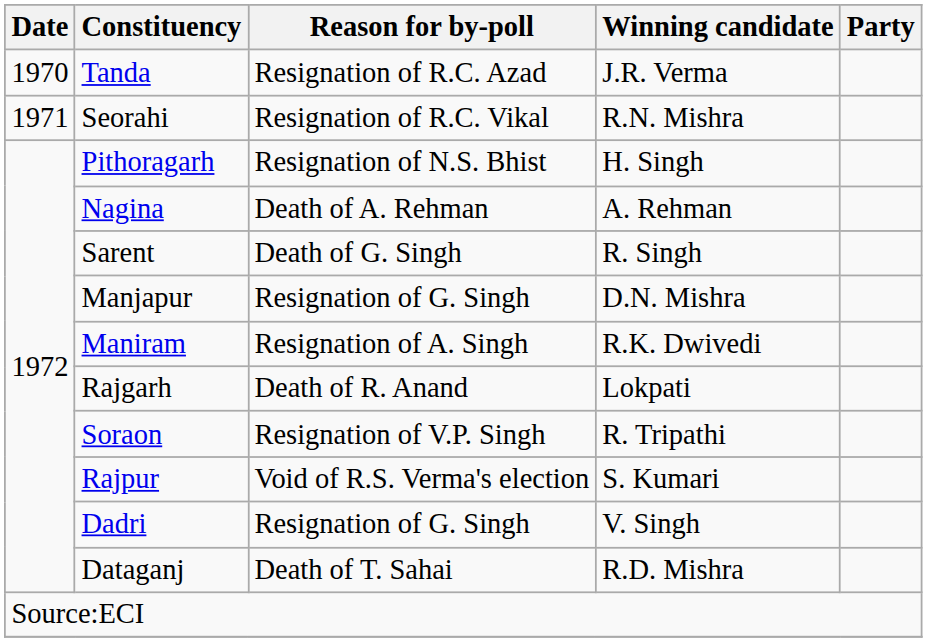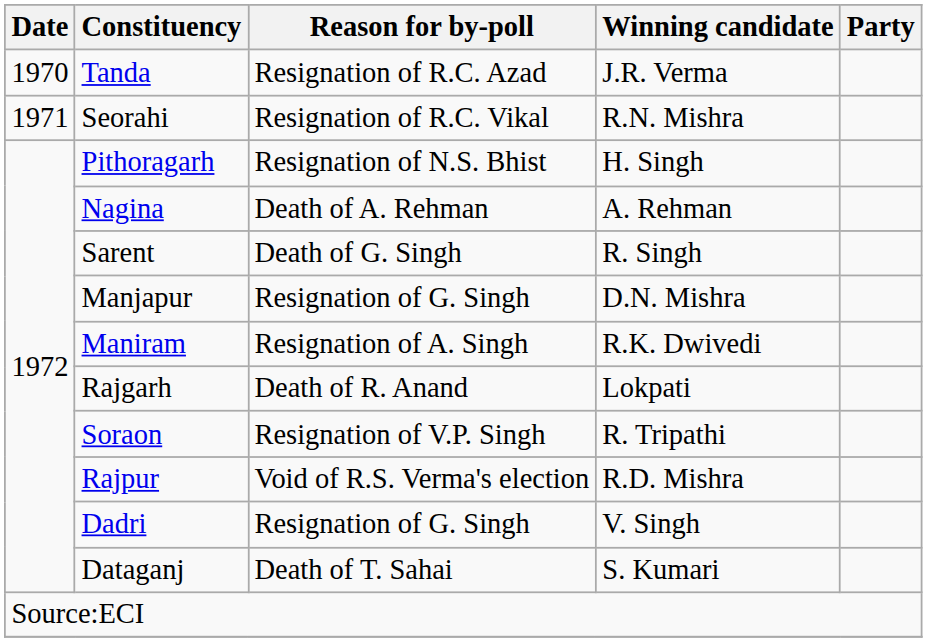Rajpur | Winning candidate: S. Kumari -> R.D. Mishra
Dataganj | Winning candidate: R.D. Mishra -> S. Kumari
